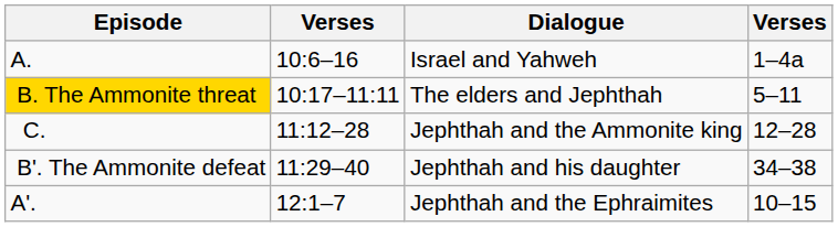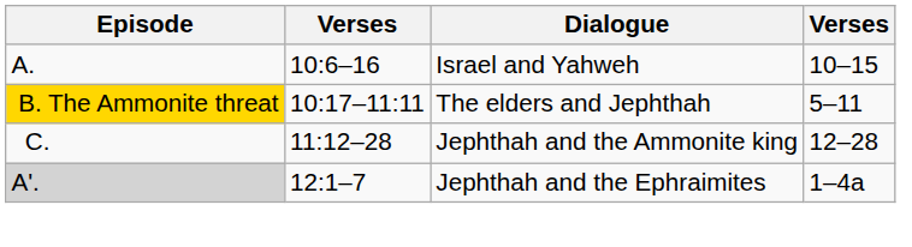Israel and Yahweh | column 4: 1–4a -> 10–15
- row: B'. The Ammonite defeat | 11:29–40 | Jephthah and his daughter | 34–38
Jephthah and the Ephraimites | Episode: no background -> lightgrey background
Jephthah and the Ephraimites | column 4: 10–15 -> 1–4a
